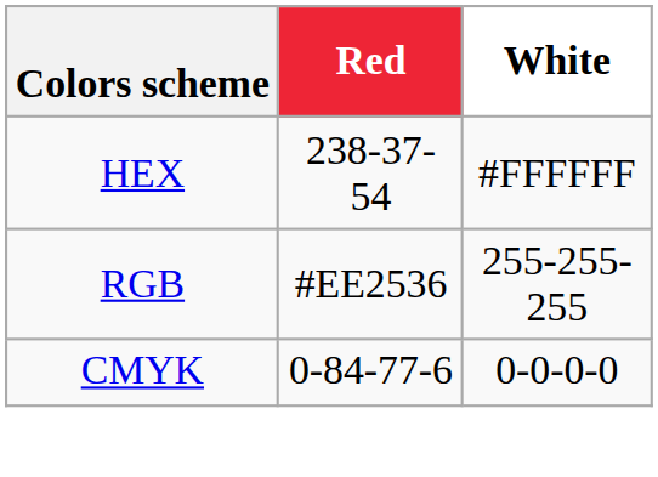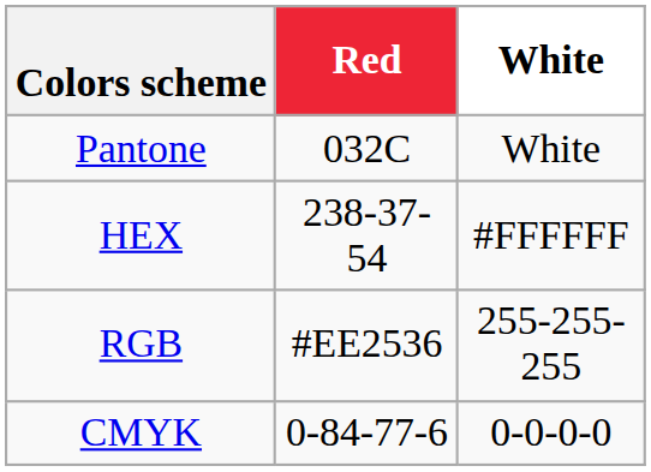+ row: Pantone | 032C | White
